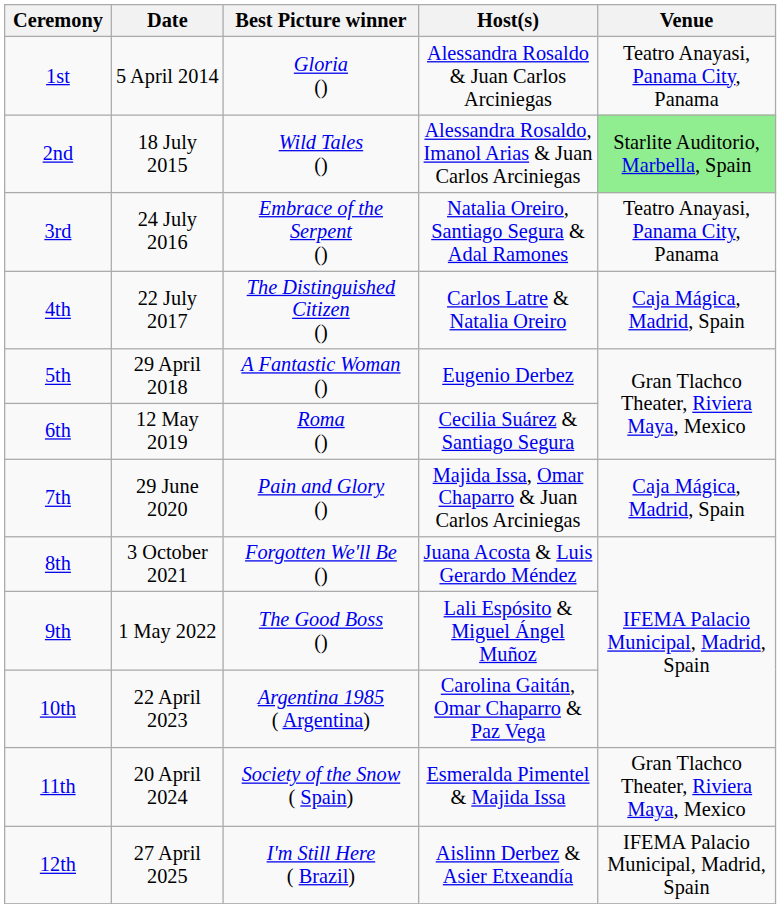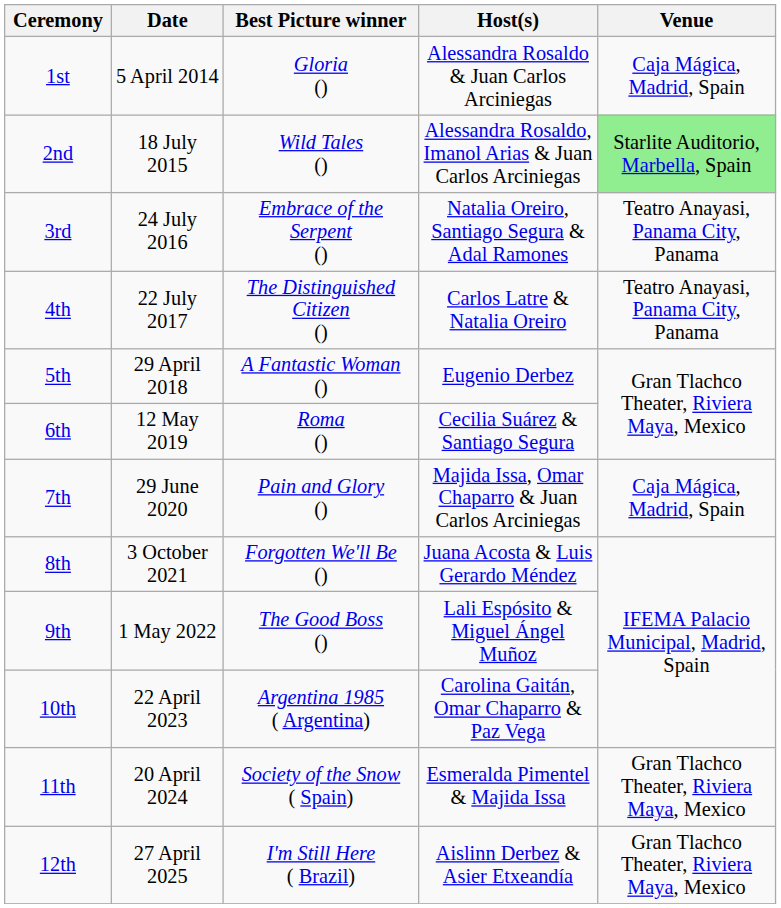1st | Venue: Teatro Anayasi, Panama City, Panama -> Caja Mágica, Madrid, Spain
4th | Venue: Caja Mágica, Madrid, Spain -> Teatro Anayasi, Panama City, Panama
12th | Venue: IFEMA Palacio Municipal, Madrid, Spain -> Gran Tlachco Theater, Riviera Maya, Mexico
